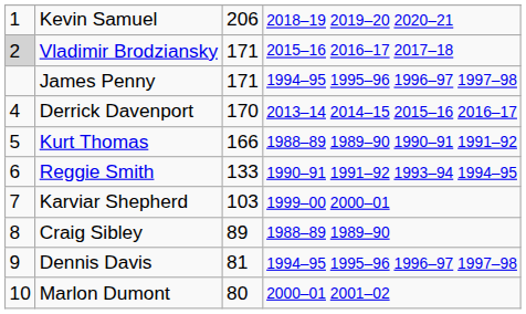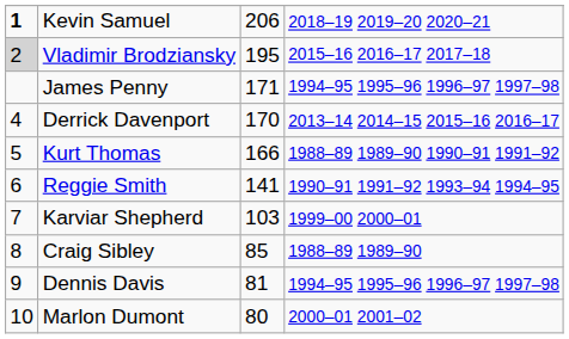Kevin Samuel | column 1: normal -> bold
Vladimir Brodziansky | column 3: 171 -> 195
Reggie Smith | column 3: 133 -> 141
Craig Sibley | column 3: 89 -> 85
